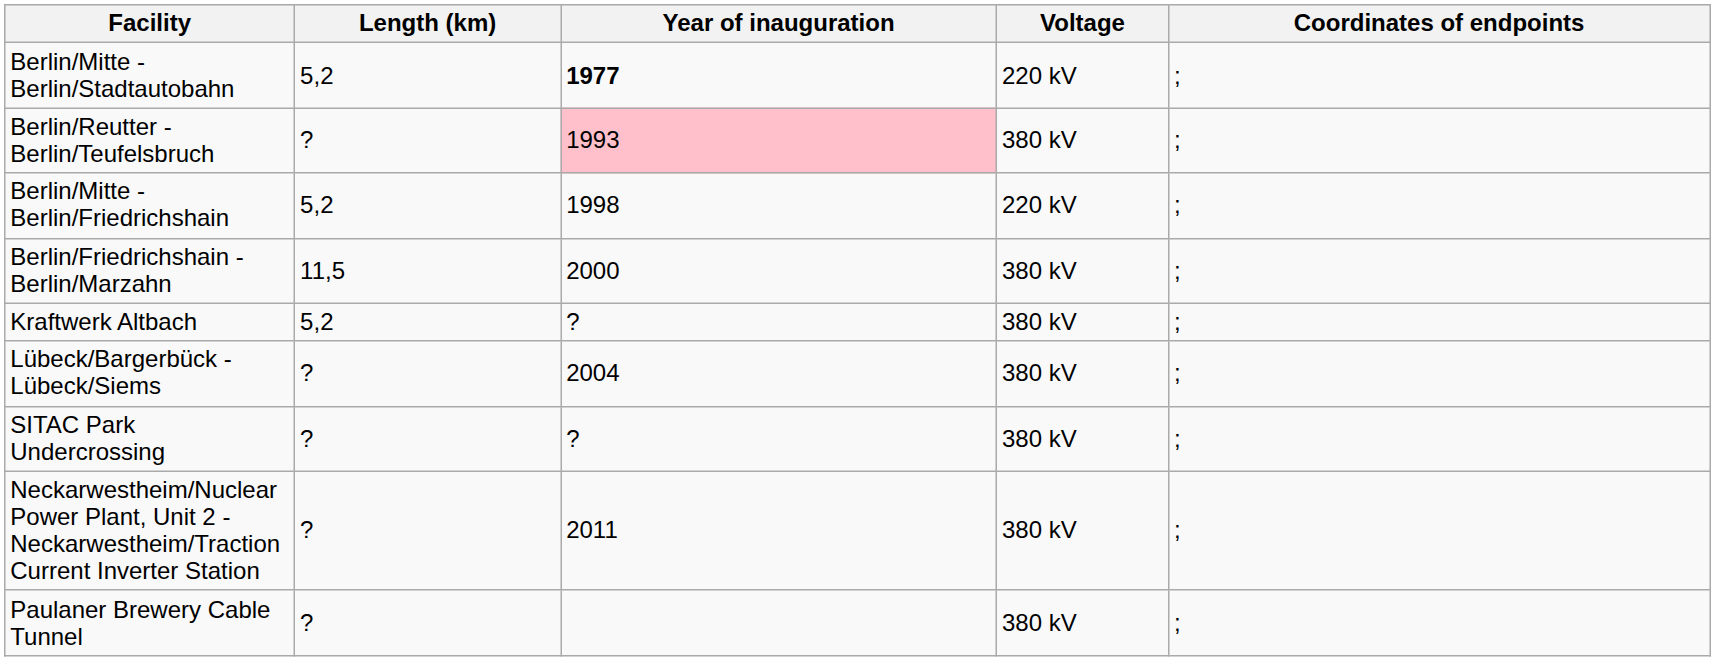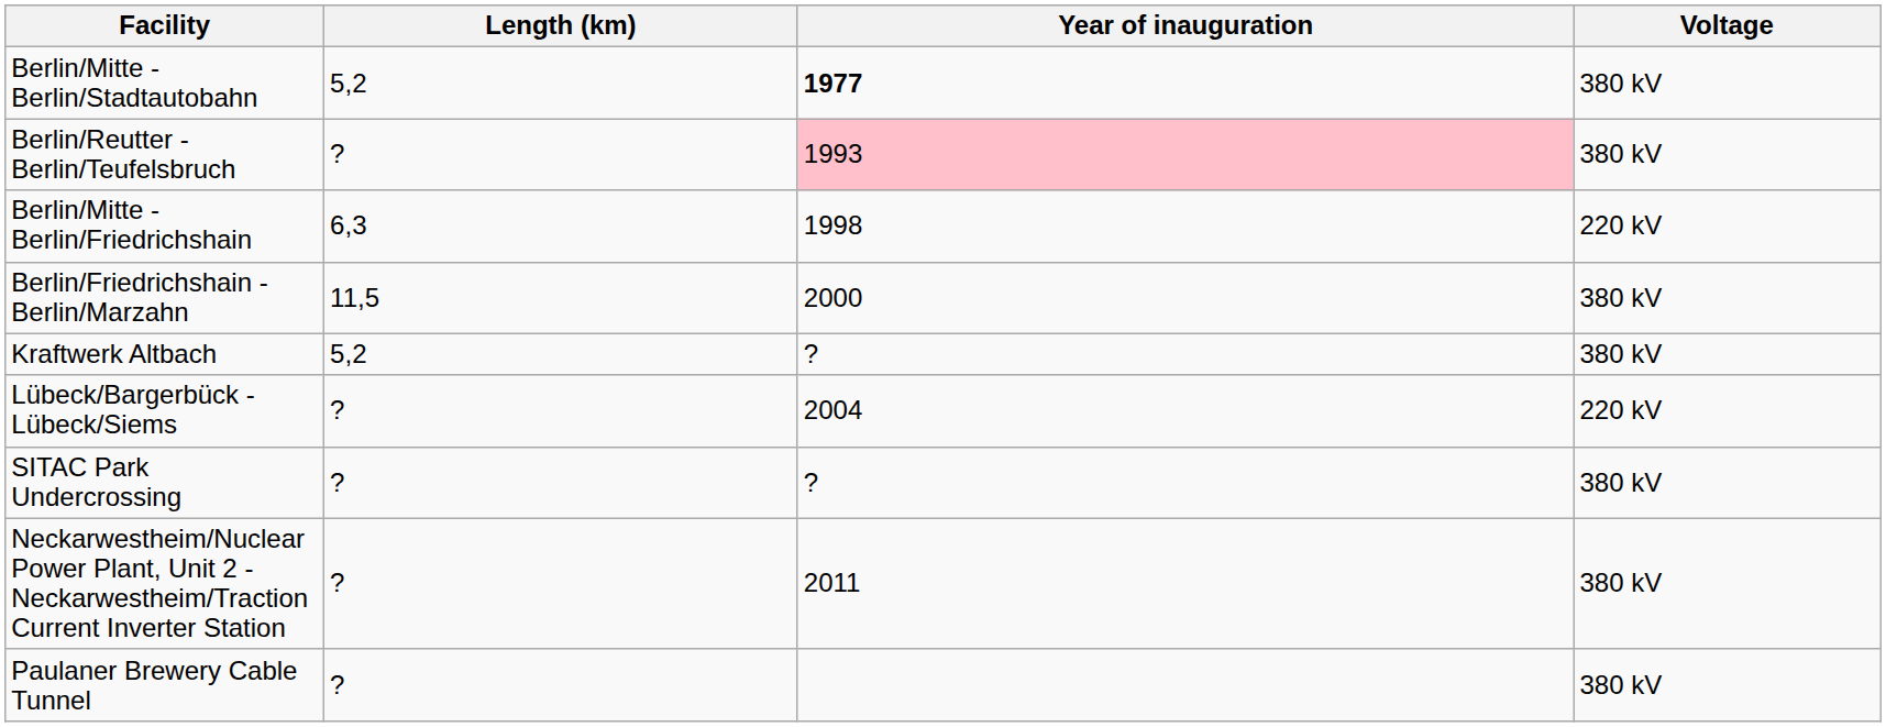- column: Coordinates of endpoints | ; | ; | ; | ; | ; | ; | ; | ; | ;
Berlin/Mitte - Berlin/Stadtautobahn | Voltage: 220 kV -> 380 kV
Berlin/Mitte - Berlin/Friedrichshain | Length (km): 5,2 -> 6,3
Lübeck/Bargerbück - Lübeck/Siems | Voltage: 380 kV -> 220 kV
